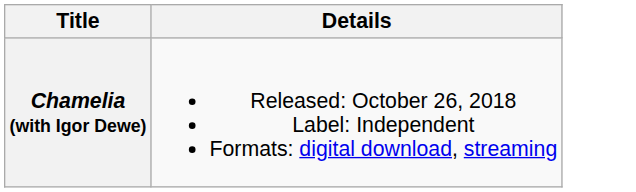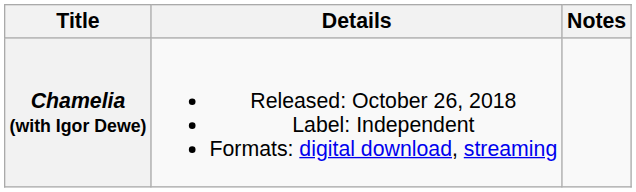+ column: Notes
